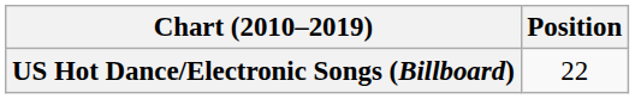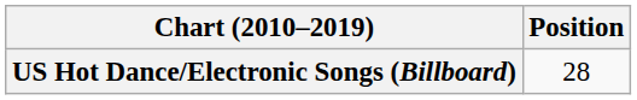US Hot Dance/Electronic Songs (Billboard) | Position: 22 -> 28
